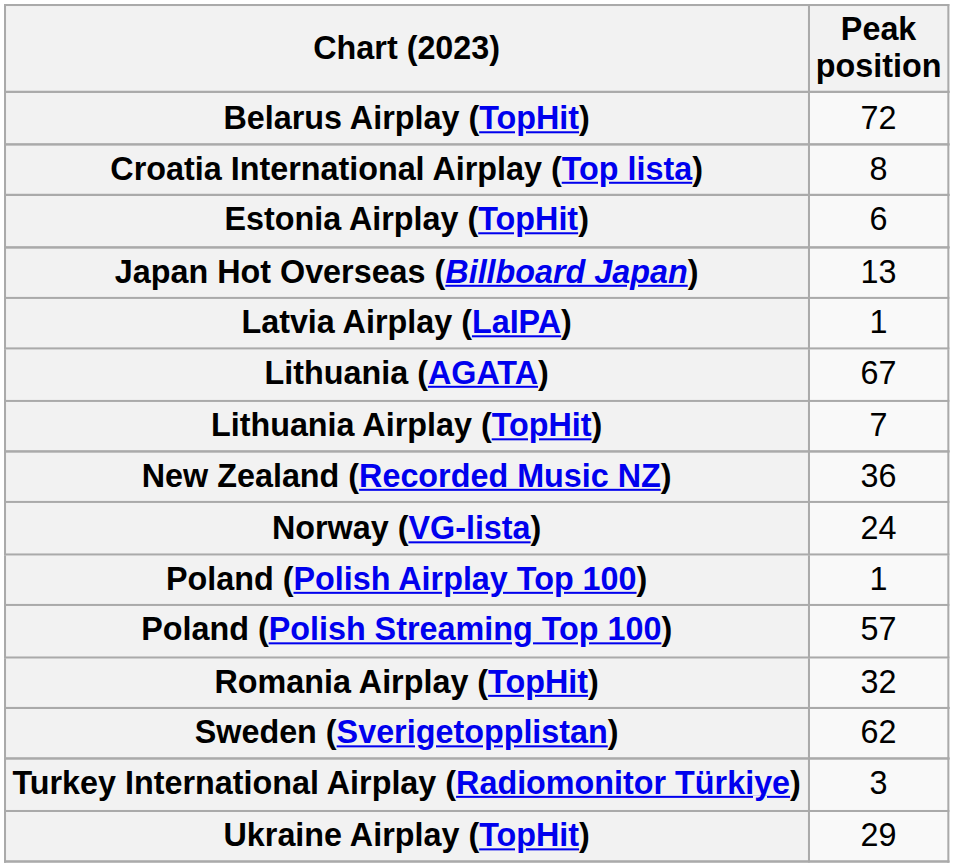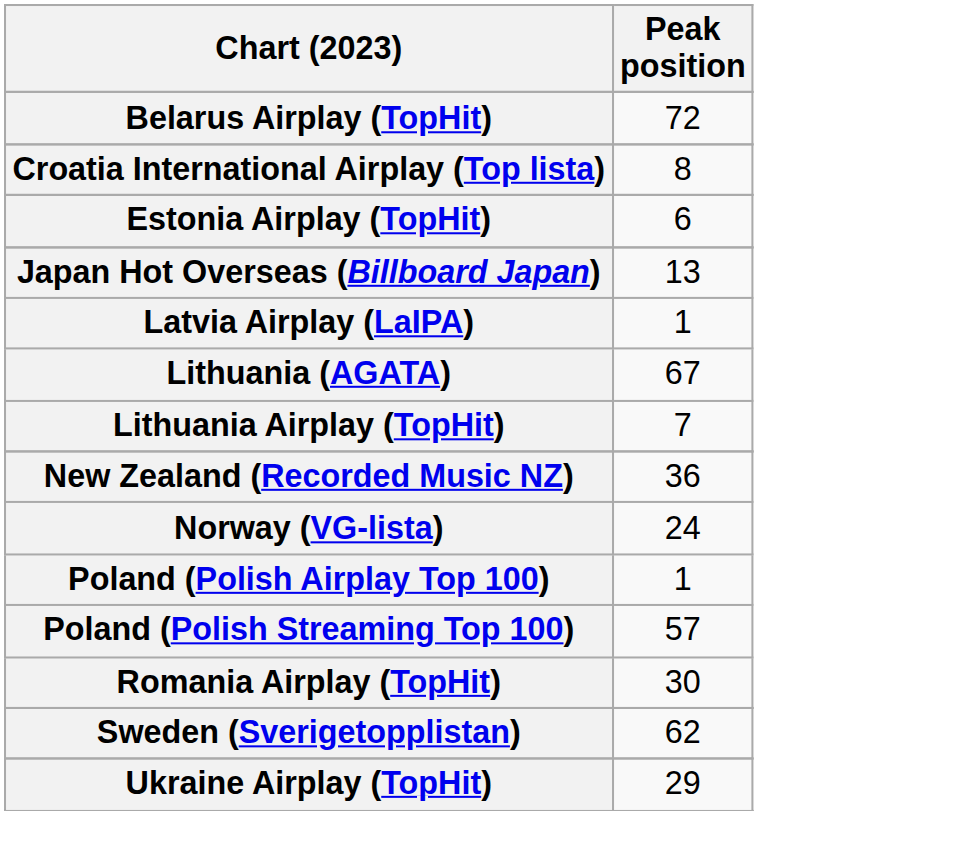Romania Airplay (TopHit) | Peak position: 32 -> 30
- row: Turkey International Airplay (Radiomonitor Türkiye) | 3
